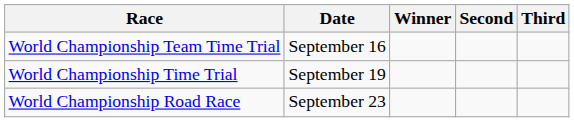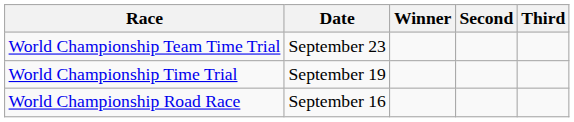World Championship Team Time Trial | Date: September 16 -> September 23
World Championship Road Race | Date: September 23 -> September 16
